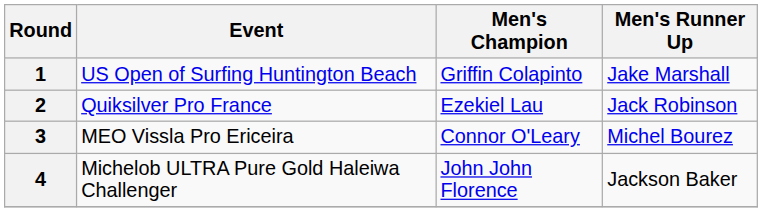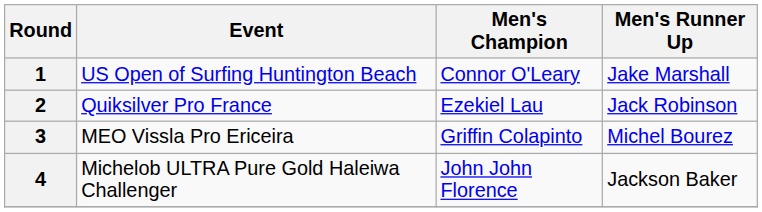1 | Men's Champion: Griffin Colapinto -> Connor O'Leary
3 | Men's Champion: Connor O'Leary -> Griffin Colapinto
